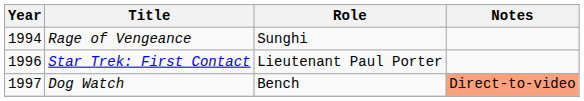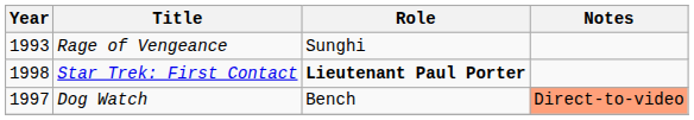Rage of Vengeance | Year: 1994 -> 1993
Star Trek: First Contact | Year: 1996 -> 1998
Star Trek: First Contact | Role: normal -> bold
